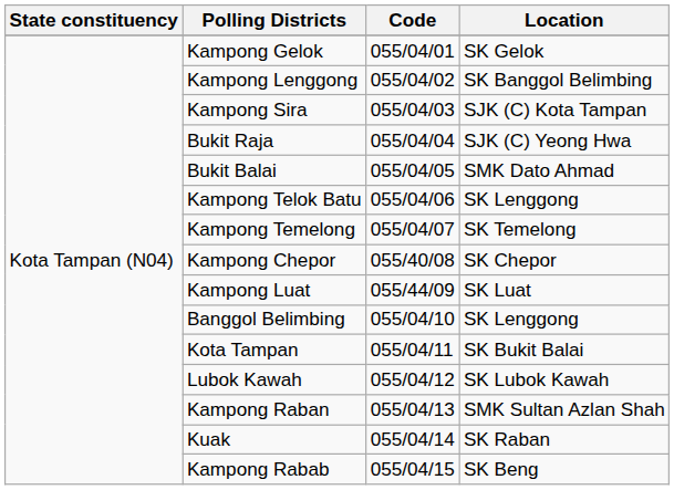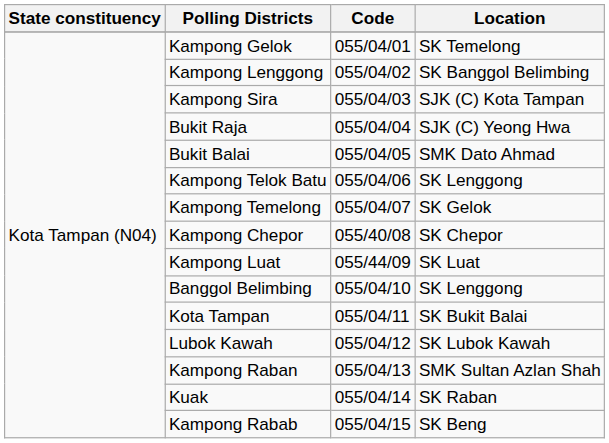Kampong Gelok | Location: SK Gelok -> SK Temelong
Kampong Temelong | Location: SK Temelong -> SK Gelok
